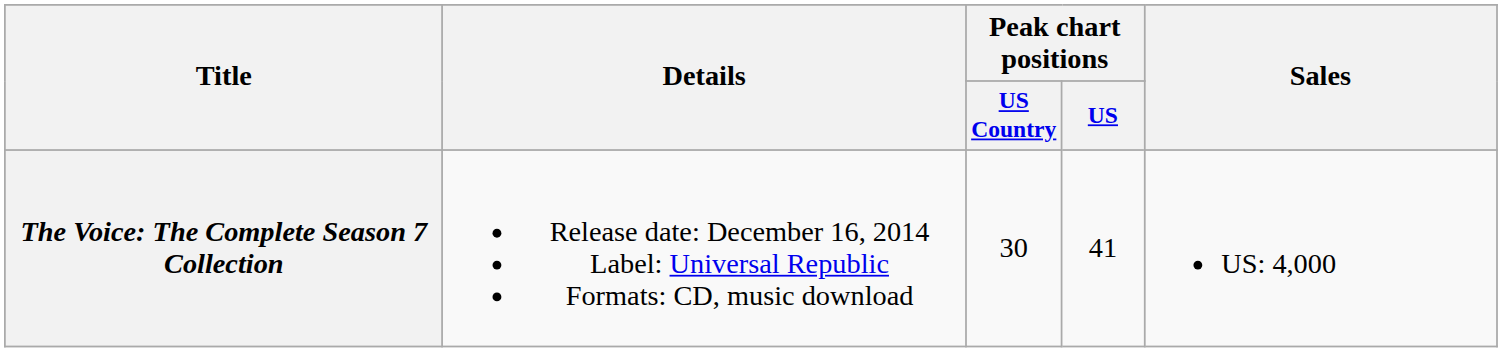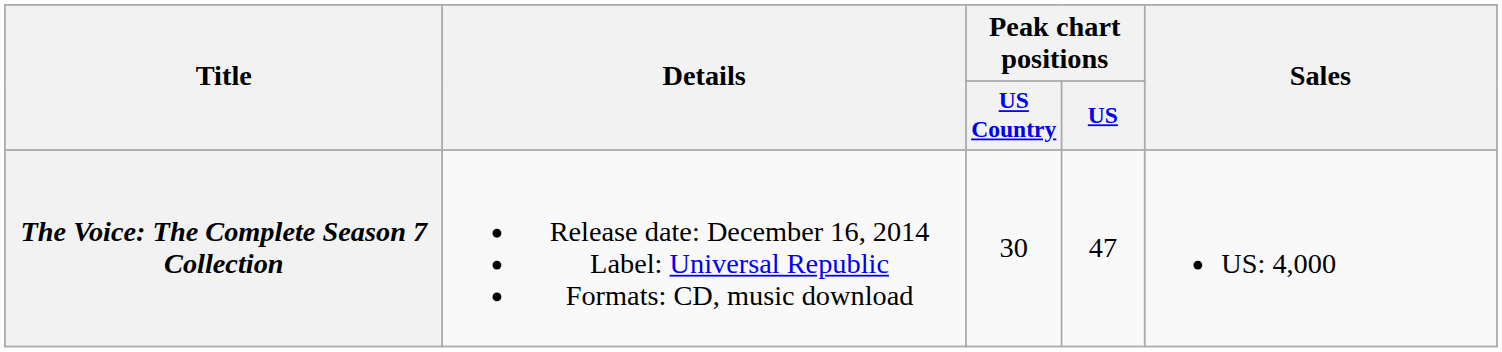The Voice: The Complete Season 7 Collection | Peak chart positions / US: 41 -> 47
